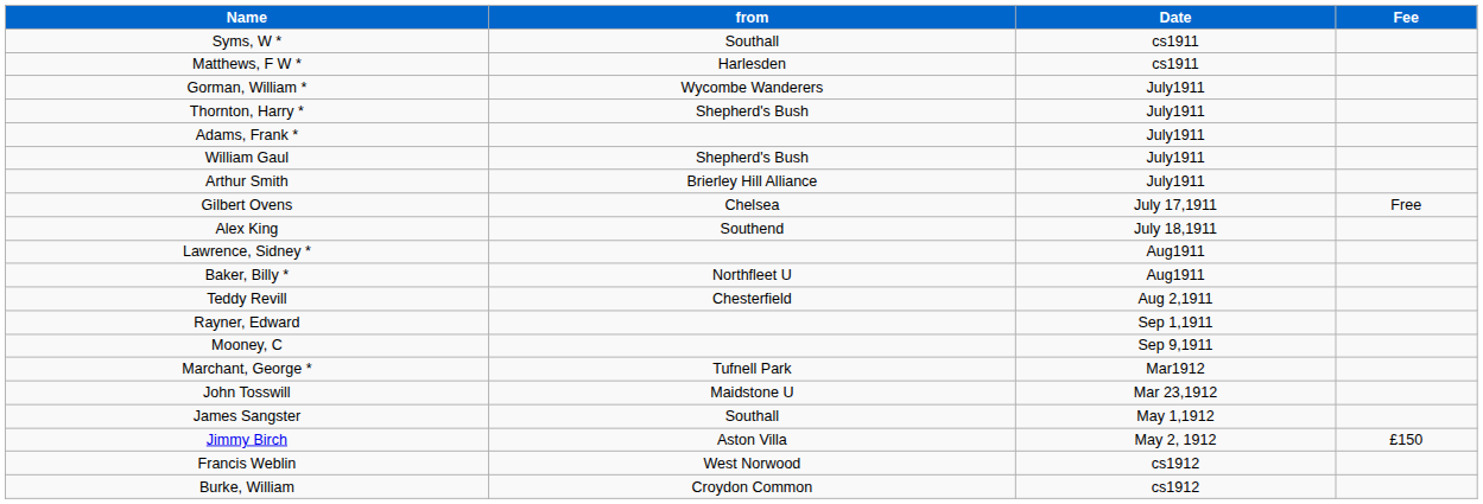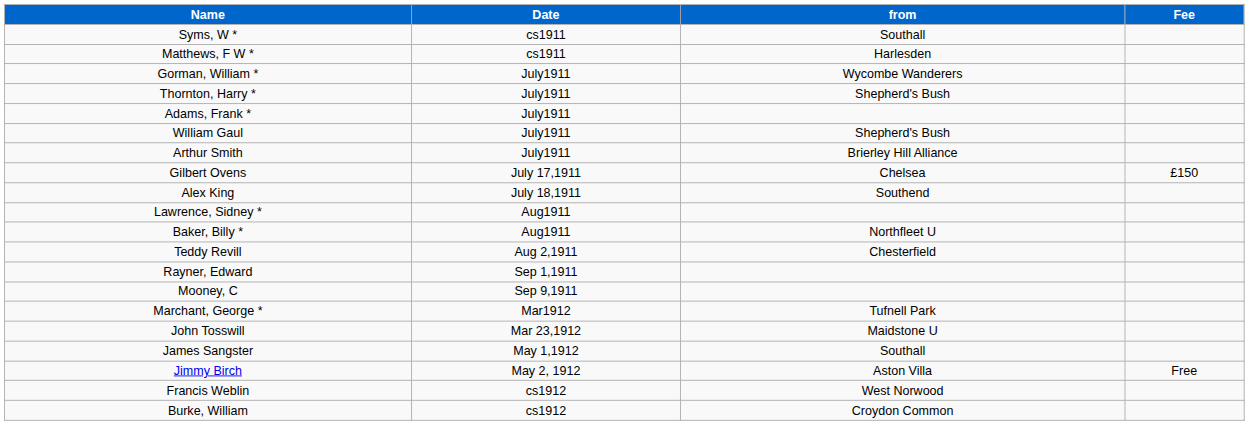columns swapped: from <-> Date
Gilbert Ovens | Fee: Free -> £150
Jimmy Birch | Fee: £150 -> Free
